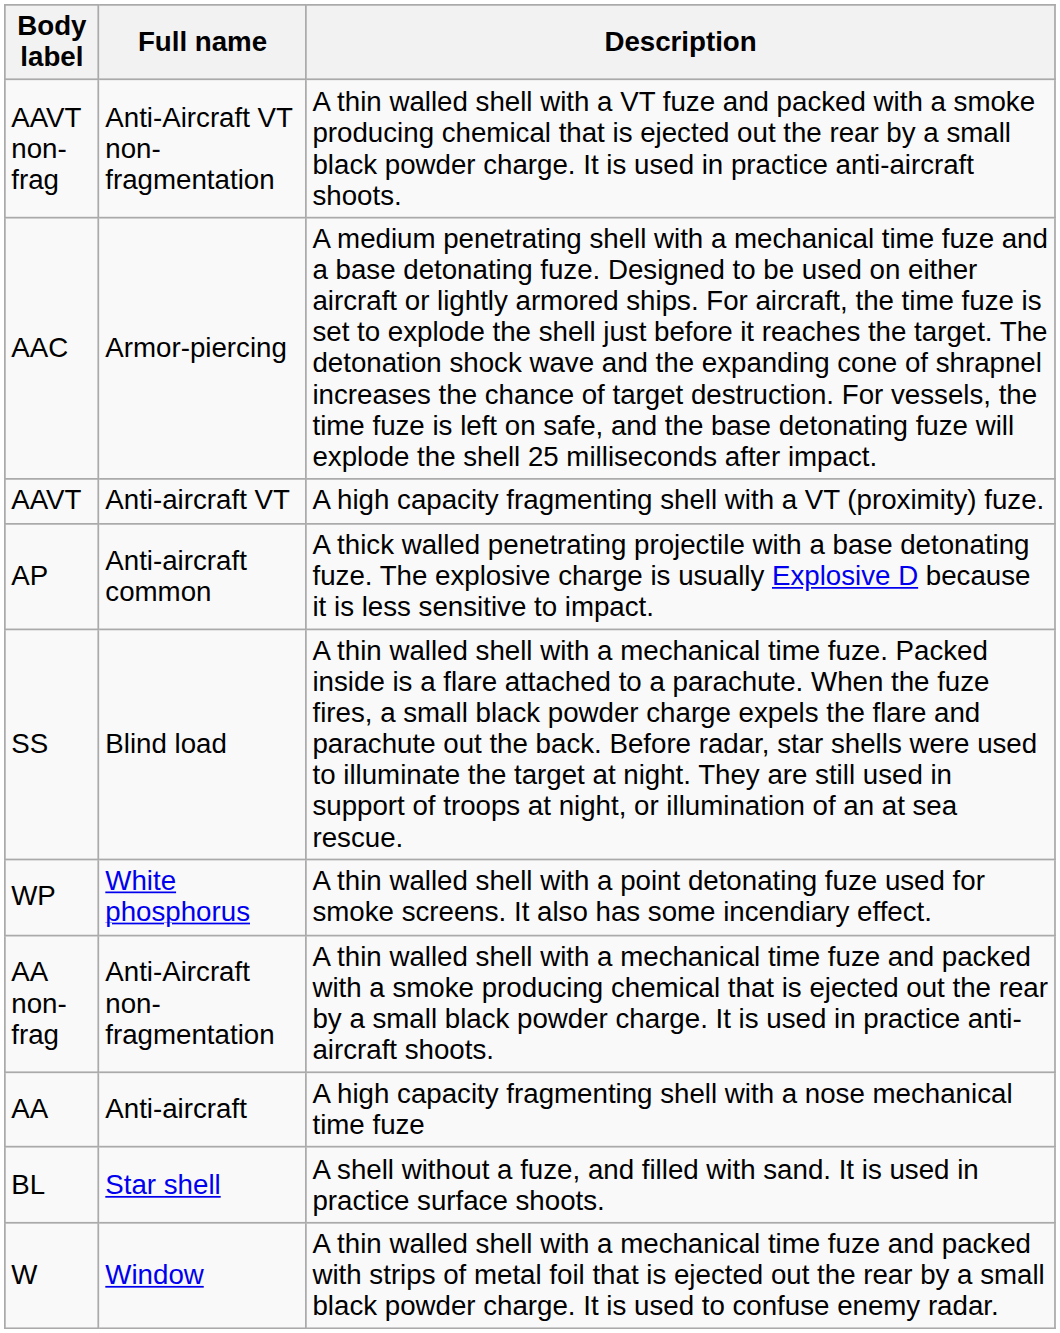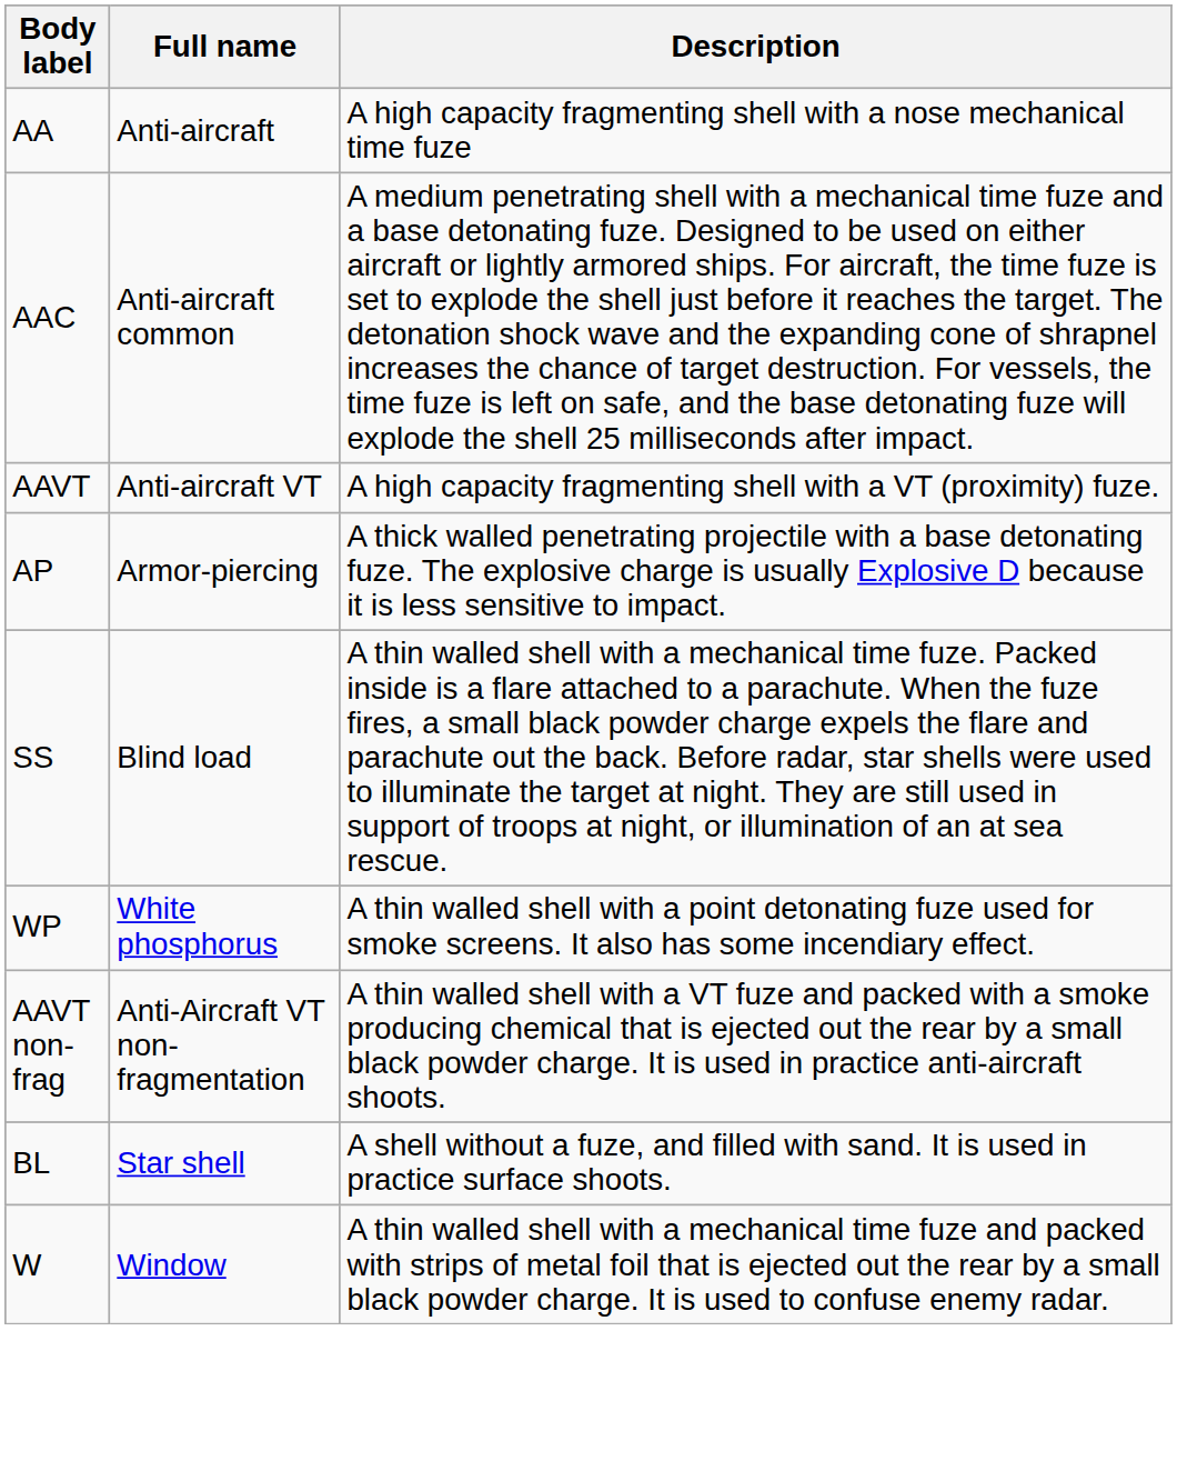rows swapped: AA <-> AAVT non-frag
AAC | Full name: Armor-piercing -> Anti-aircraft common
AP | Full name: Anti-aircraft common -> Armor-piercing
- row: AA non-frag | Anti-Aircraft non-fragmentation | A thin walled shell with a mechanical time fuze and packed with a smoke producing chemical that is ejected out the rear by a small black powder charge. It is used in practice anti-aircraft shoots.
